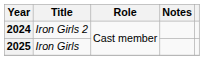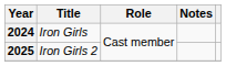2024 | Title: Iron Girls 2 -> Iron Girls
2025 | Title: Iron Girls -> Iron Girls 2
